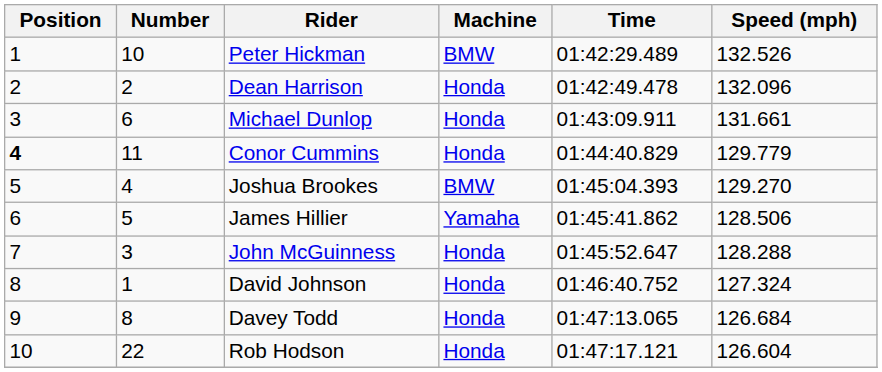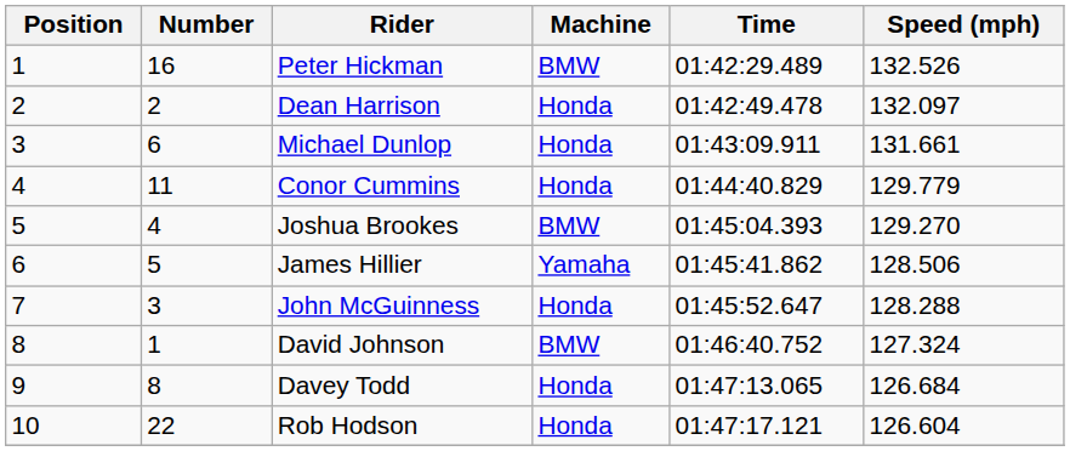Peter Hickman | Number: 10 -> 16
Dean Harrison | Speed (mph): 132.096 -> 132.097
Conor Cummins | Position: bold -> normal
David Johnson | Machine: Honda -> BMW
